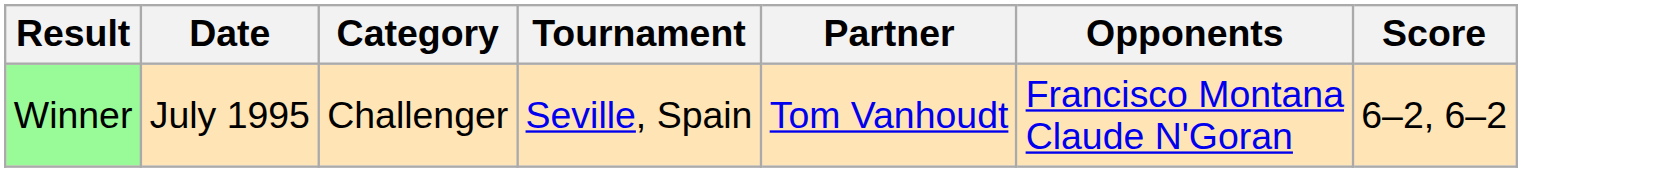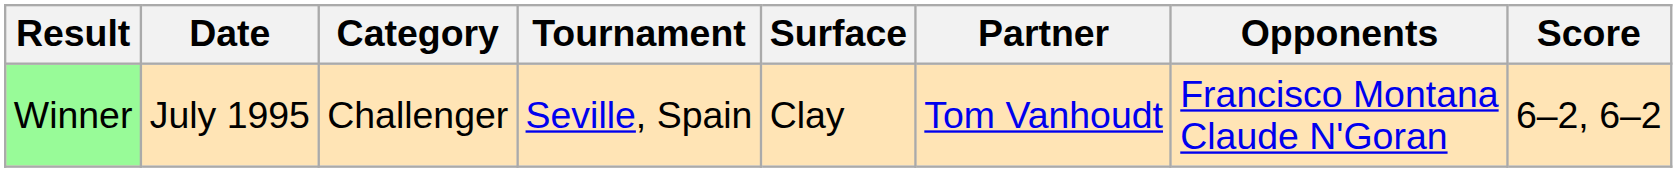+ column: Surface | Clay
